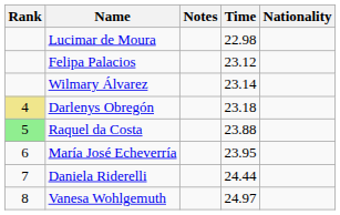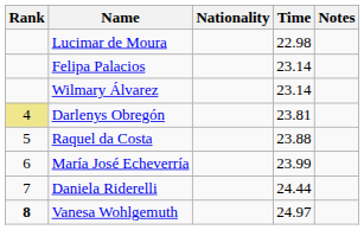columns swapped: Nationality <-> Notes
Felipa Palacios | Time: 23.12 -> 23.14
Darlenys Obregón | Time: 23.18 -> 23.81
Raquel da Costa | Rank: lightgreen background -> no background
María José Echeverría | Time: 23.95 -> 23.99
Vanesa Wohlgemuth | Rank: normal -> bold
